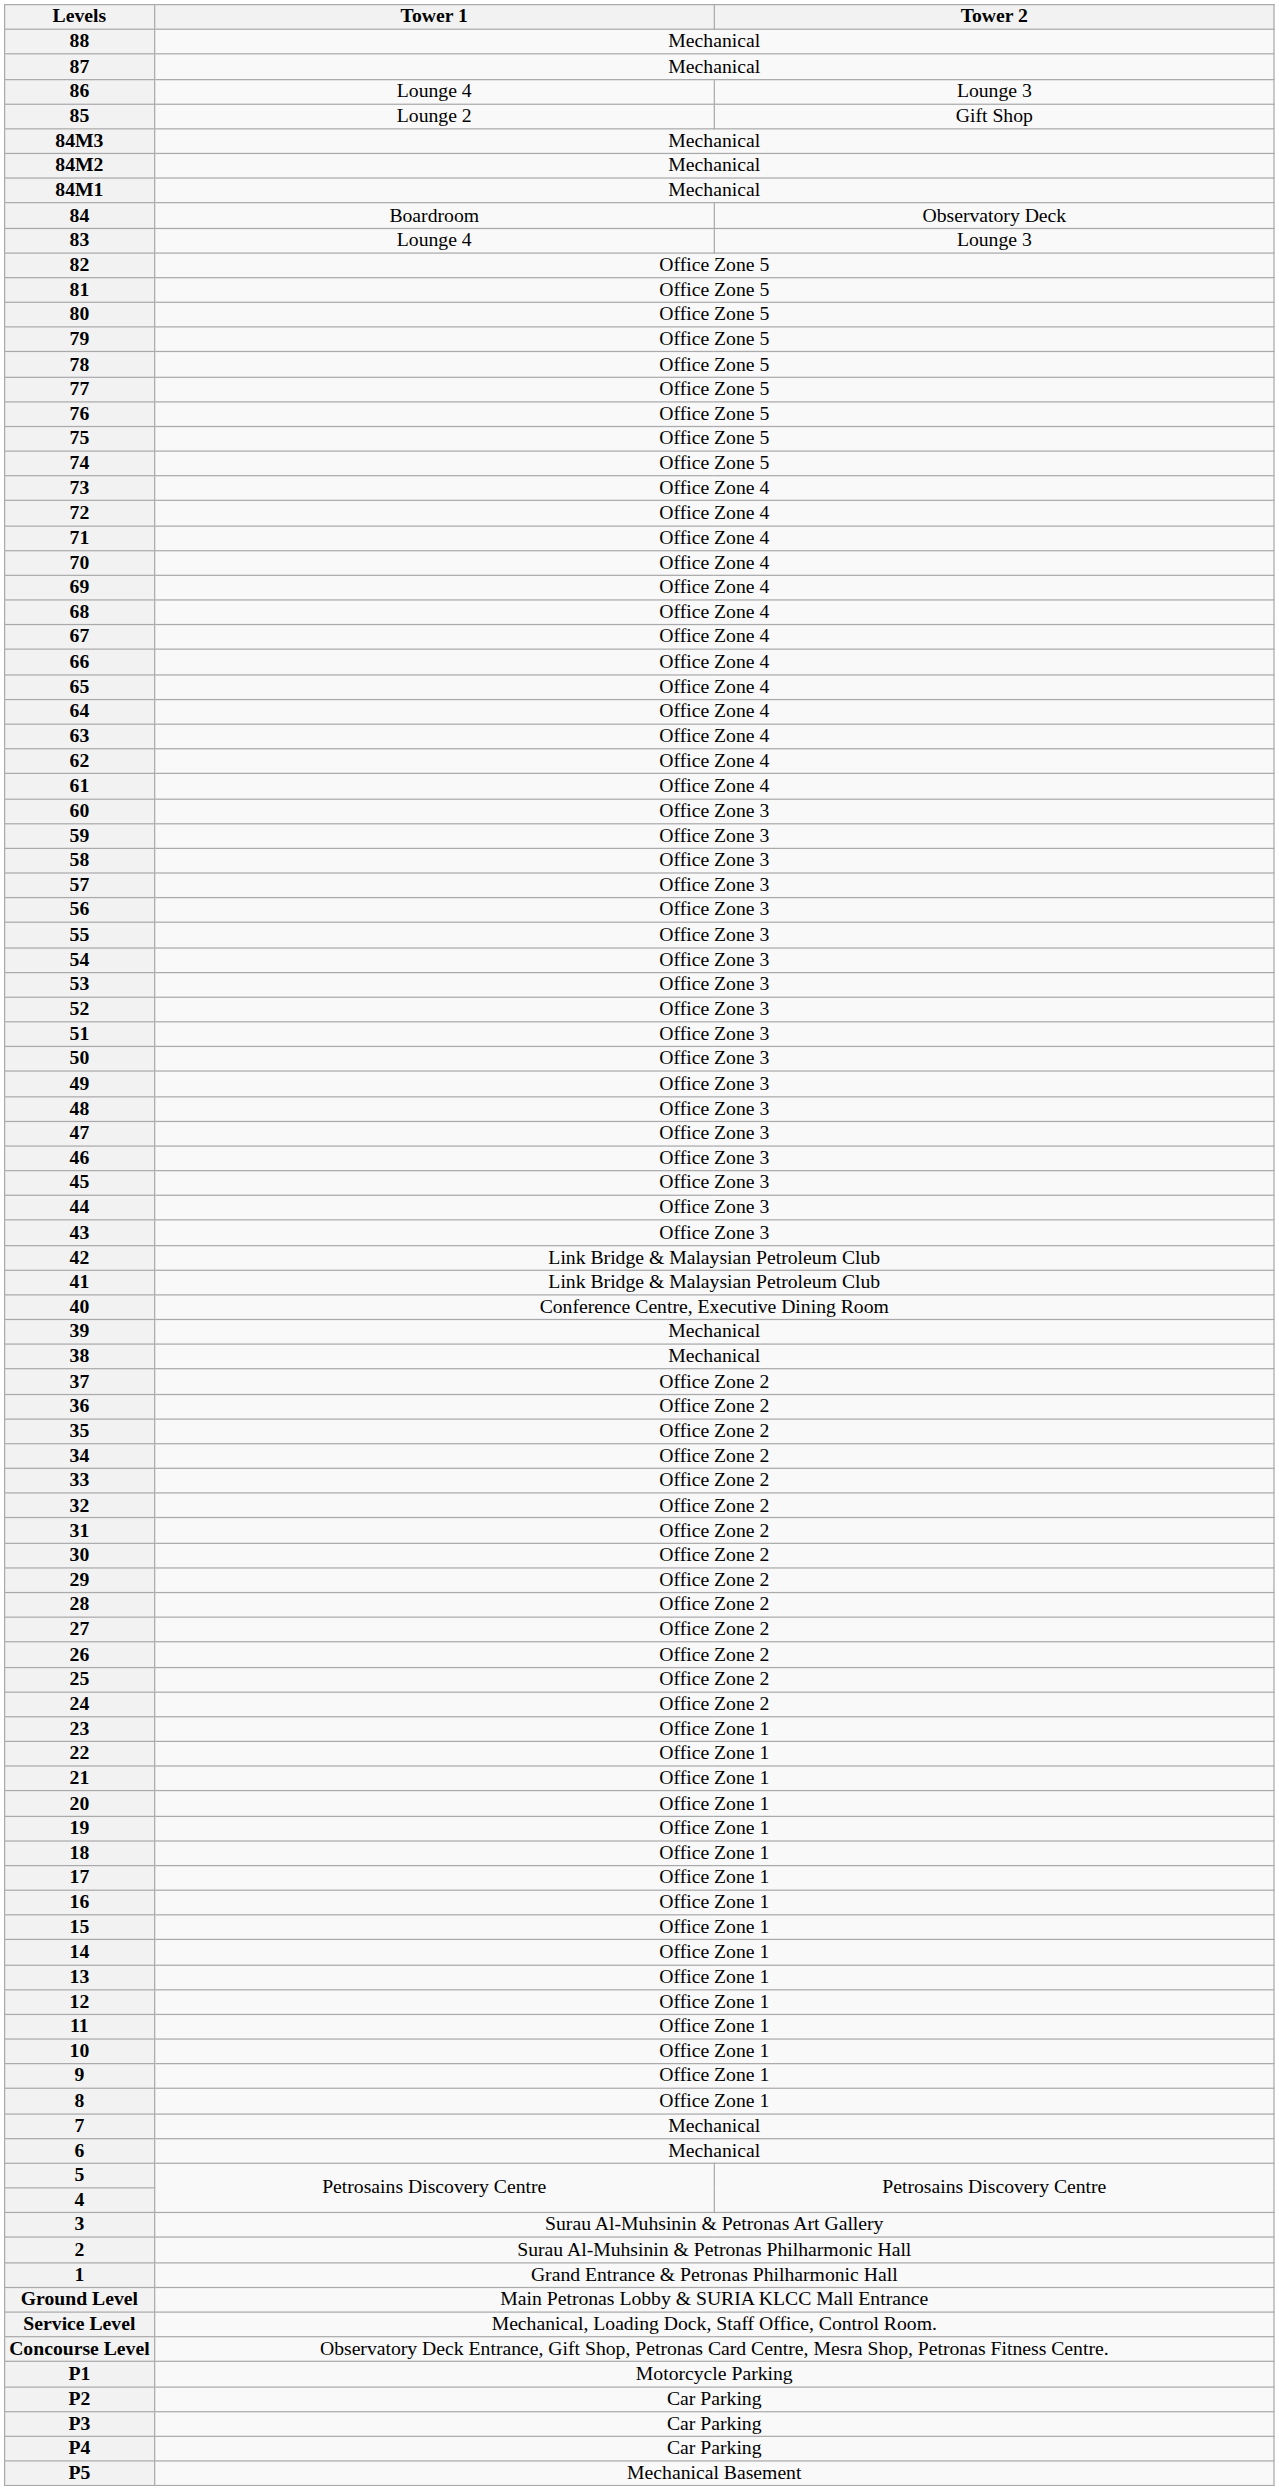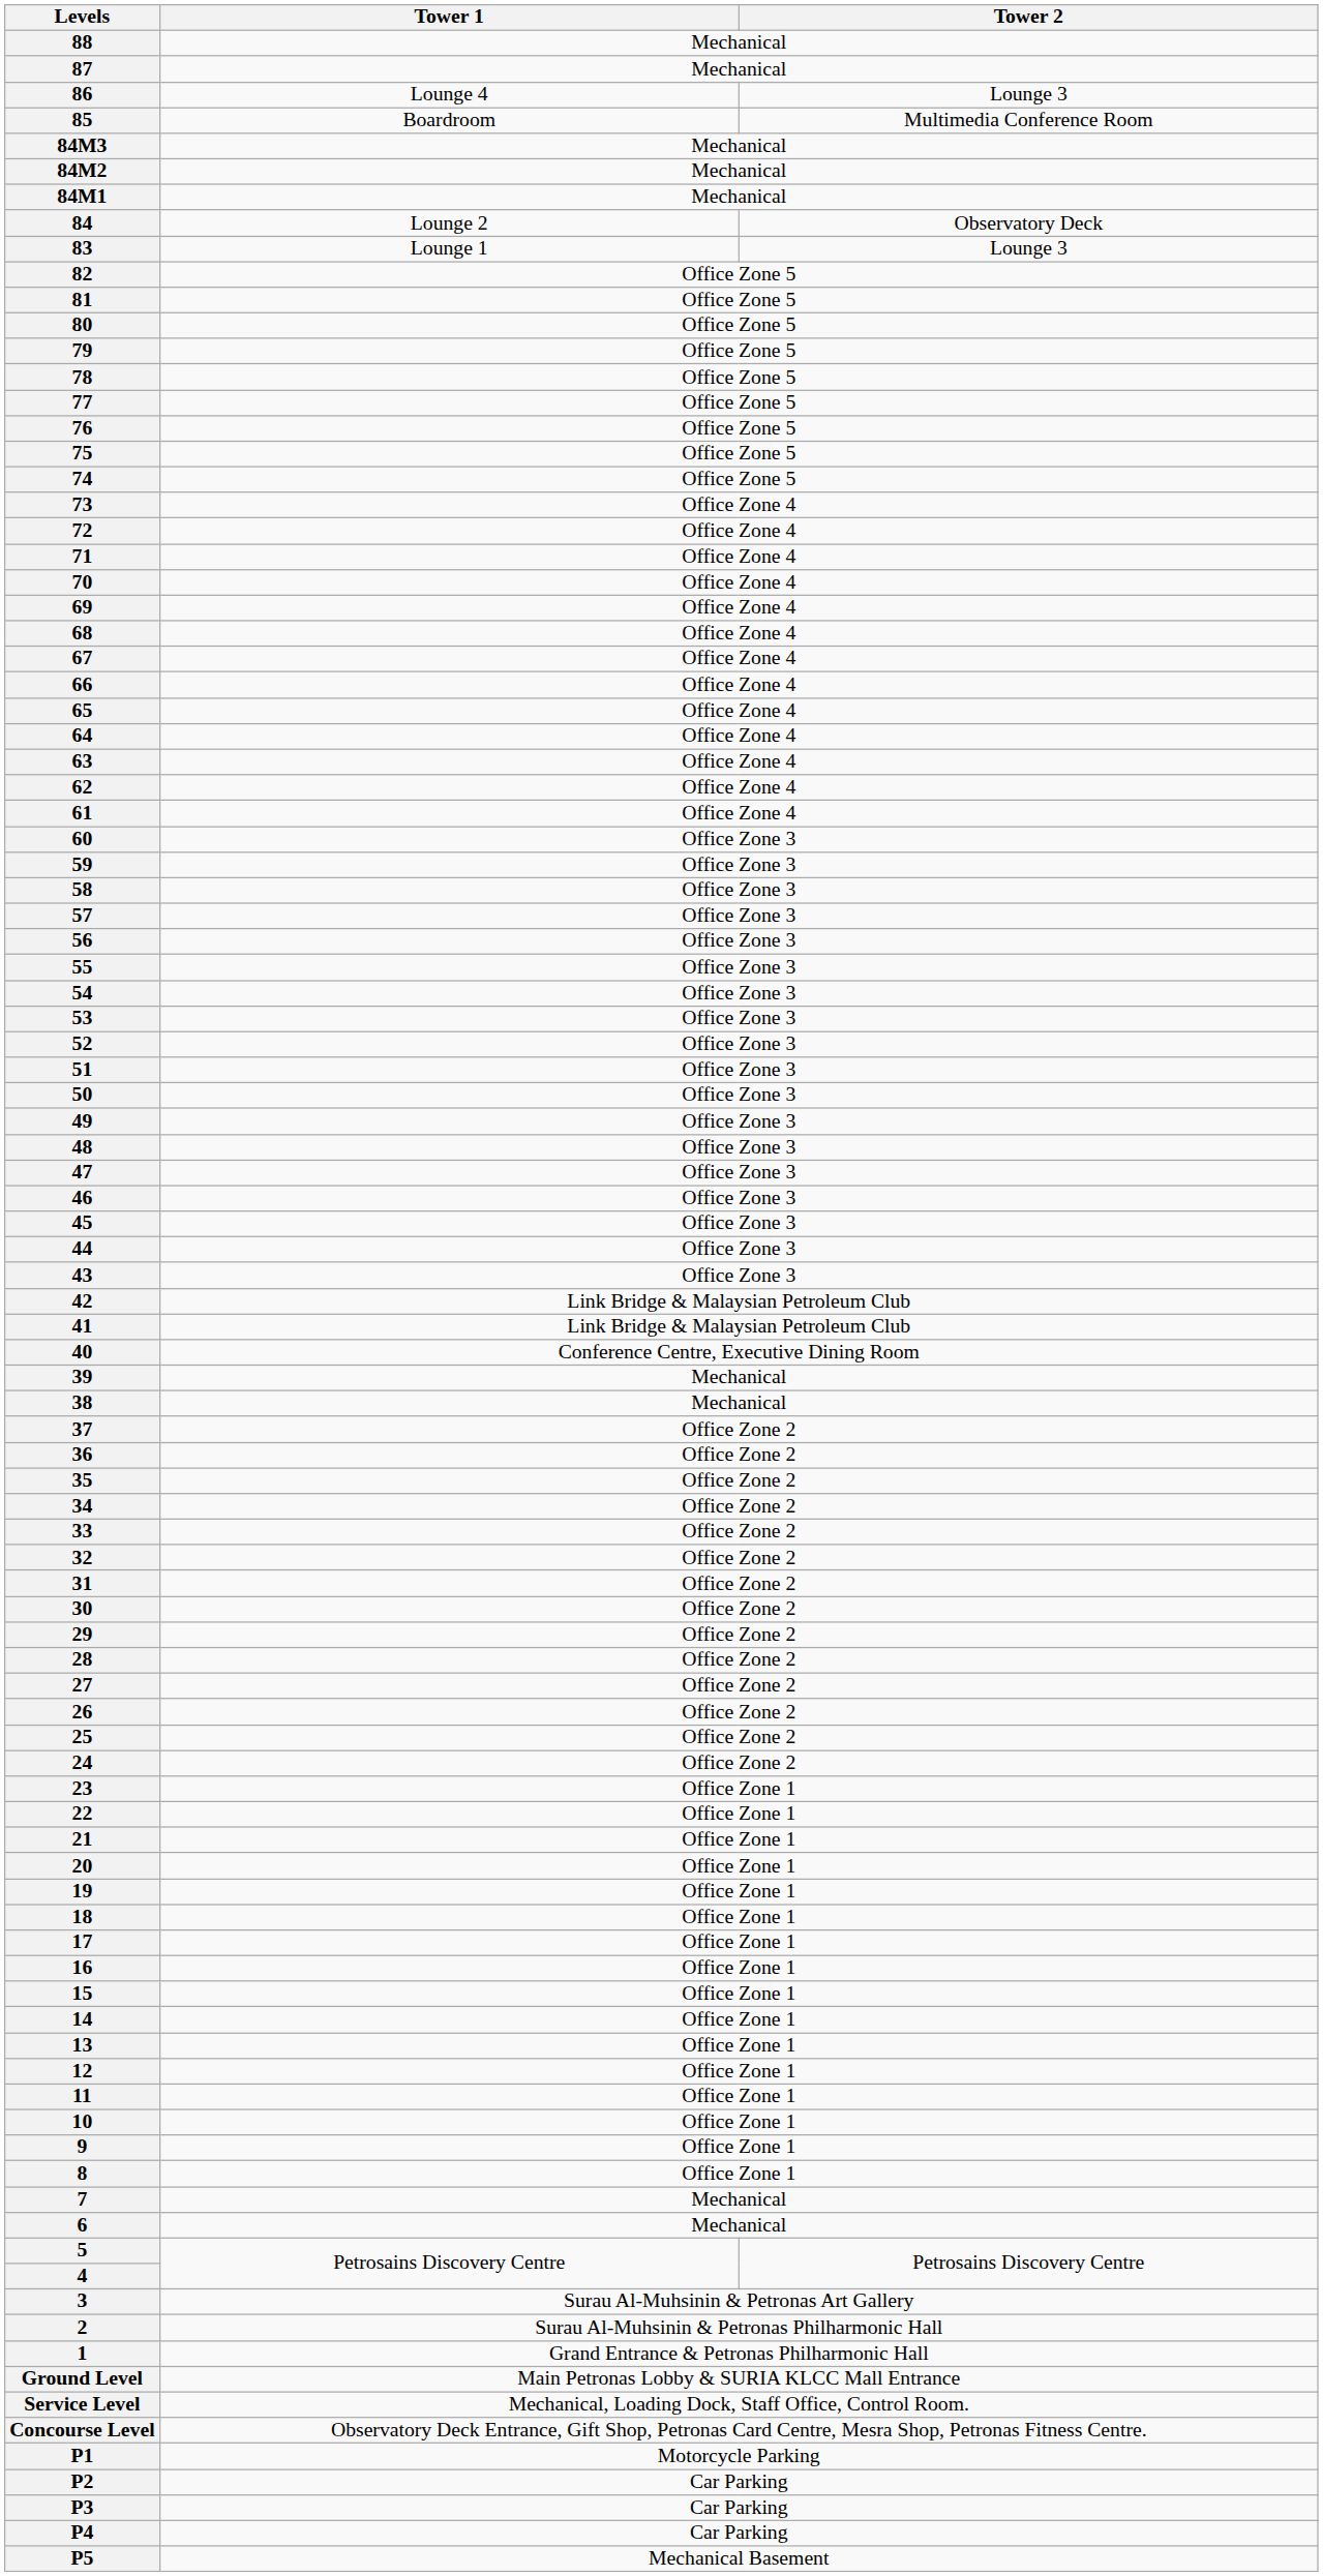85 | Tower 1: Lounge 2 -> Boardroom
85 | Tower 2: Gift Shop -> Multimedia Conference Room
84 | Tower 1: Boardroom -> Lounge 2
83 | Tower 1: Lounge 4 -> Lounge 1
